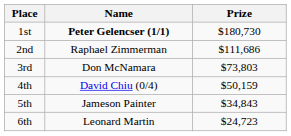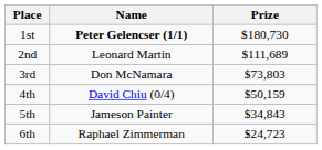2nd | Name: Raphael Zimmerman -> Leonard Martin
2nd | Prize: $111,686 -> $111,689
6th | Name: Leonard Martin -> Raphael Zimmerman
